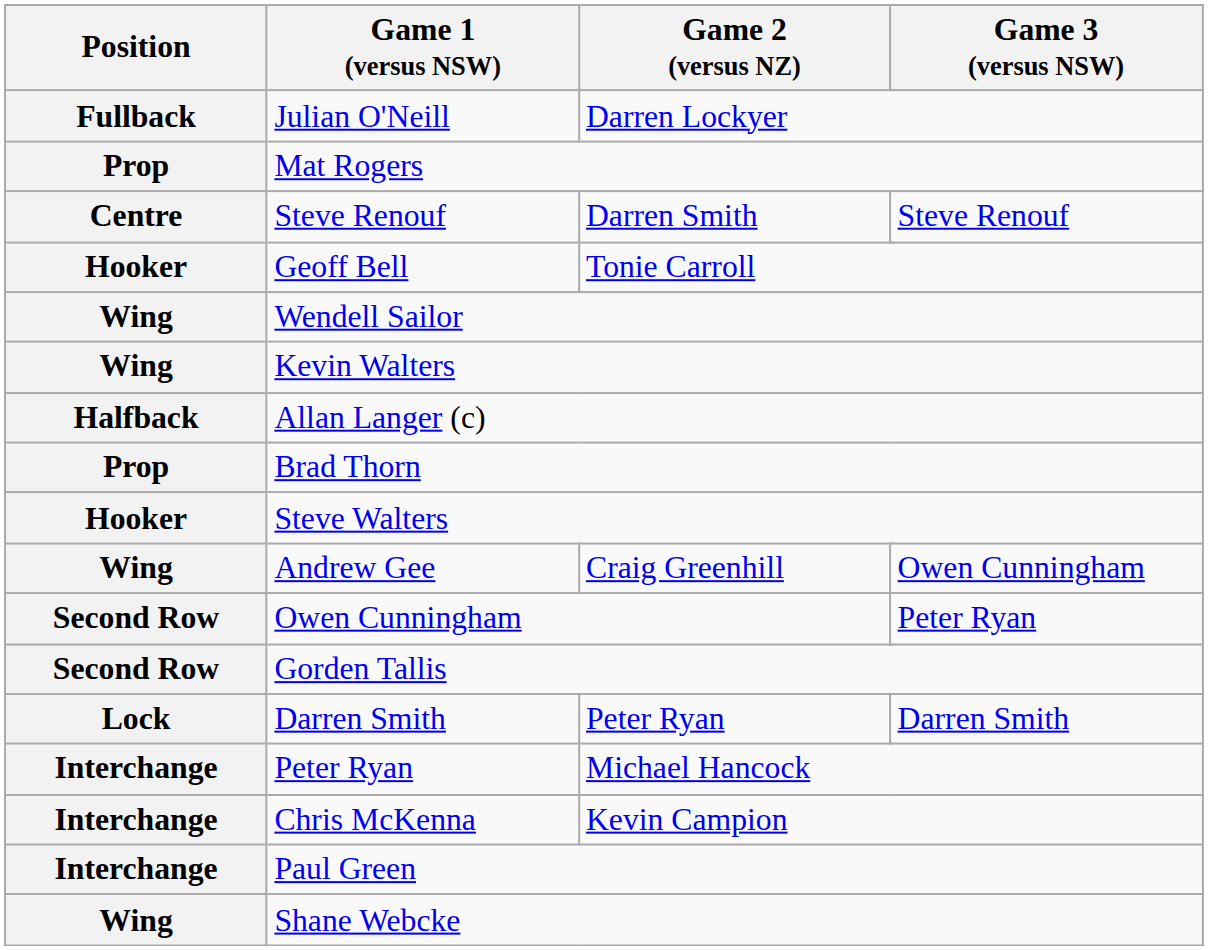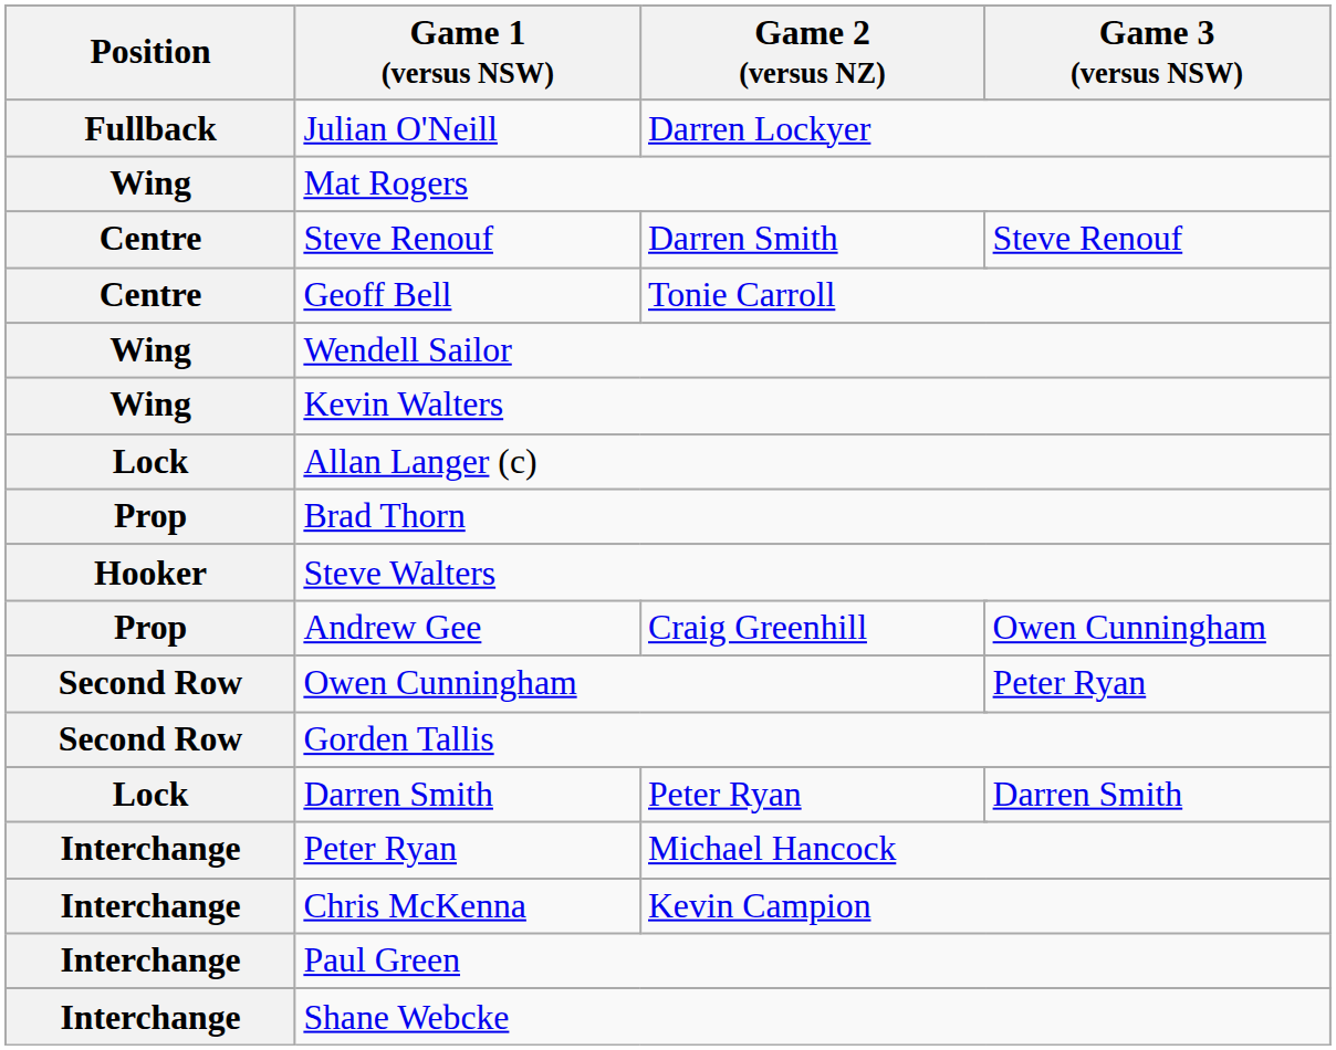Mat Rogers | Position: Prop -> Wing
Geoff Bell | Position: Hooker -> Centre
Allan Langer (c) | Position: Halfback -> Lock
Andrew Gee | Position: Wing -> Prop
Shane Webcke | Position: Wing -> Interchange
